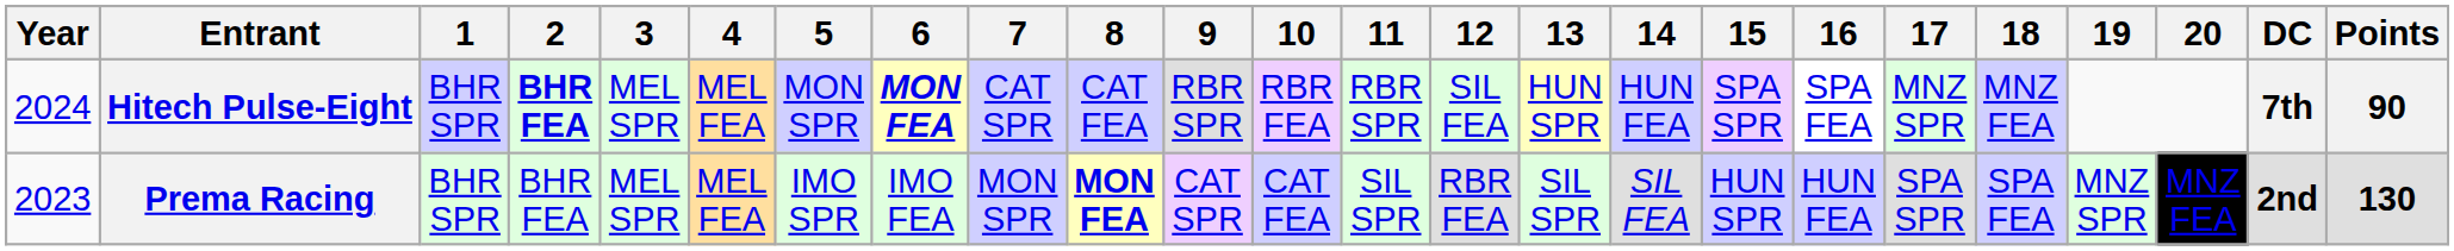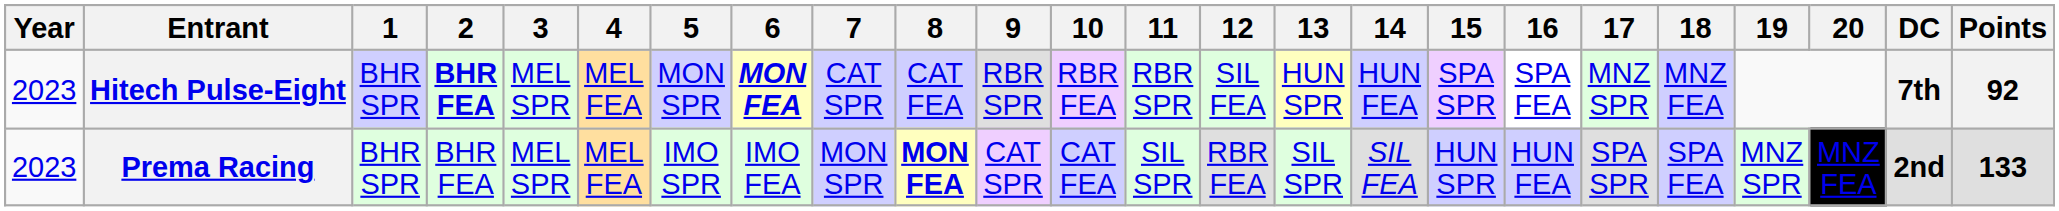Hitech Pulse-Eight | Year: 2024 -> 2023
Hitech Pulse-Eight | Points: 90 -> 92
Prema Racing | Points: 130 -> 133
